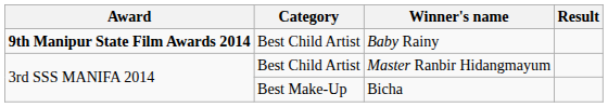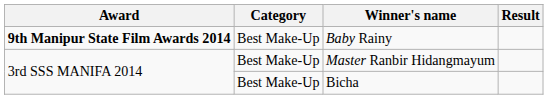Baby Rainy | Category: Best Child Artist -> Best Make-Up
Master Ranbir Hidangmayum | Category: Best Child Artist -> Best Make-Up
